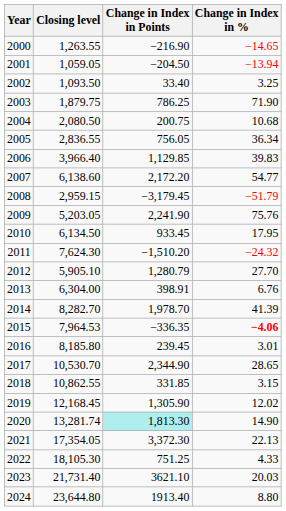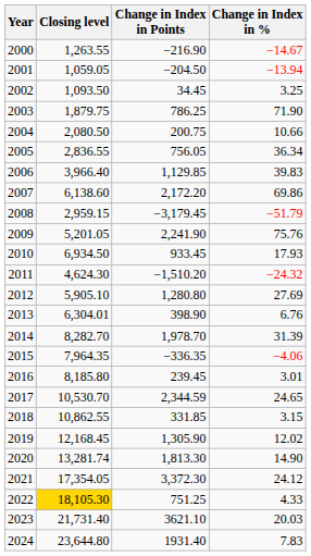2000 | Change in Index in %: −14.65 -> −14.67
2002 | Change in Index in Points: 33.40 -> 34.45
2004 | Change in Index in %: 10.68 -> 10.66
2007 | Change in Index in %: 54.77 -> 69.86
2009 | Closing level: 5,203.05 -> 5,201.05
2010 | Closing level: 6,134.50 -> 6,934.50
2010 | Change in Index in %: 17.95 -> 17.93
2011 | Closing level: 7,624.30 -> 4,624.30
2012 | Change in Index in Points: 1,280.79 -> 1,280.80
2012 | Change in Index in %: 27.70 -> 27.69
2013 | Closing level: 6,304.00 -> 6,304.01
2013 | Change in Index in Points: 398.91 -> 398.90
2014 | Change in Index in %: 41.39 -> 31.39
2015 | Closing level: 7,964.53 -> 7,964.35
2015 | Change in Index in %: bold -> normal
2017 | Change in Index in Points: 2,344.90 -> 2,344.59
2017 | Change in Index in %: 28.65 -> 24.65
2020 | Change in Index in Points: paleturquoise background -> no background
2021 | Change in Index in %: 22.13 -> 24.12
2022 | Closing level: no background -> gold background
2024 | Change in Index in Points: 1913.40 -> 1931.40
2024 | Change in Index in %: 8.80 -> 7.83
